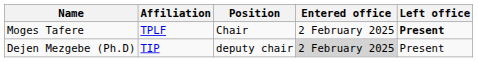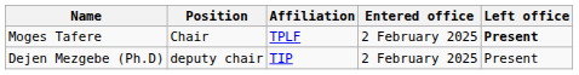columns swapped: Position <-> Affiliation
Dejen Mezgebe (Ph.D) | Entered office: lightgrey background -> no background
